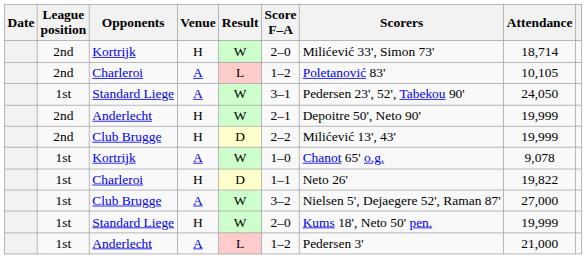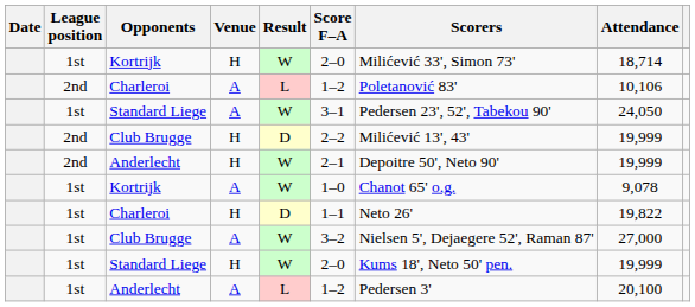Kortrijk / H | League position: 2nd -> 1st
Charleroi / A | Attendance: 10,105 -> 10,106
rows swapped: Club Brugge / H <-> Anderlecht / H
Anderlecht / A | Attendance: 21,000 -> 20,100
